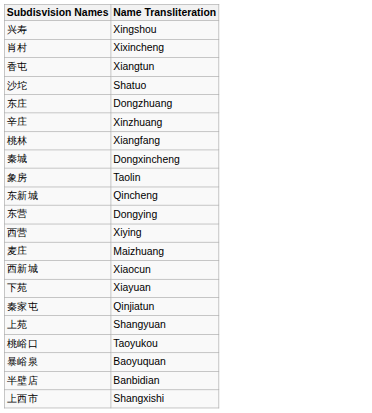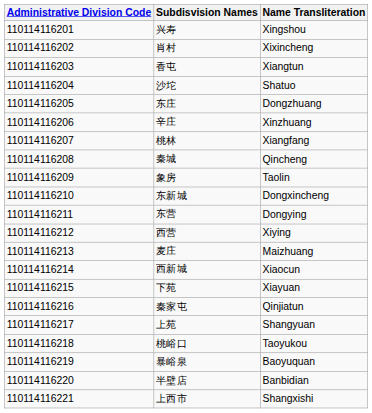+ column: Administrative Division Code | 110114116201 | 110114116202 | 110114116203 | 110114116204 | 110114116205 | 110114116206 | 110114116207 | 110114116208 | 110114116209 | 110114116210 | 110114116211 | 110114116212 | 110114116213 | 110114116214 | 110114116215 | 110114116216 | 110114116217 | 110114116218 | 110114116219 | 110114116220 | 110114116221
秦城 | Name Transliteration: Dongxincheng -> Qincheng
东新城 | Name Transliteration: Qincheng -> Dongxincheng
